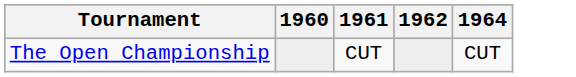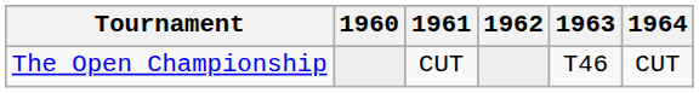+ column: 1963 | T46
